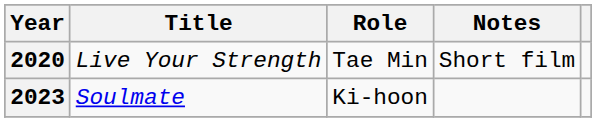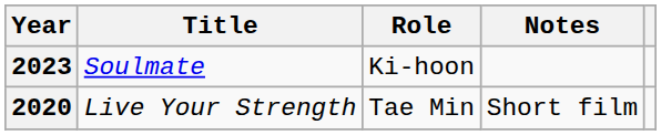rows swapped: 2020 <-> 2023
